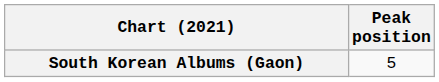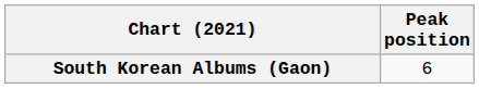South Korean Albums (Gaon) | Peak position: 5 -> 6
